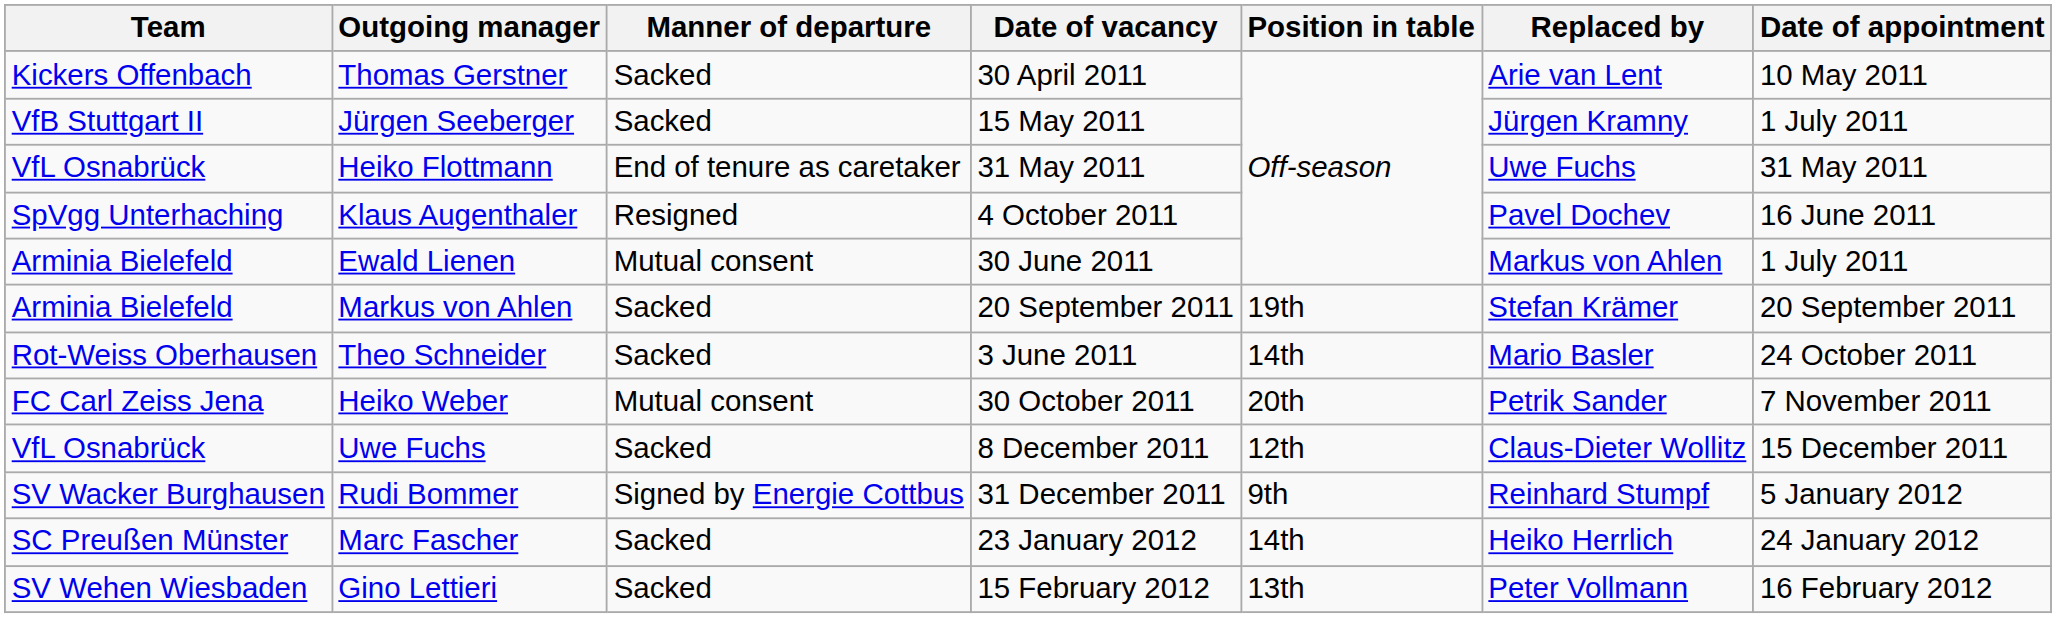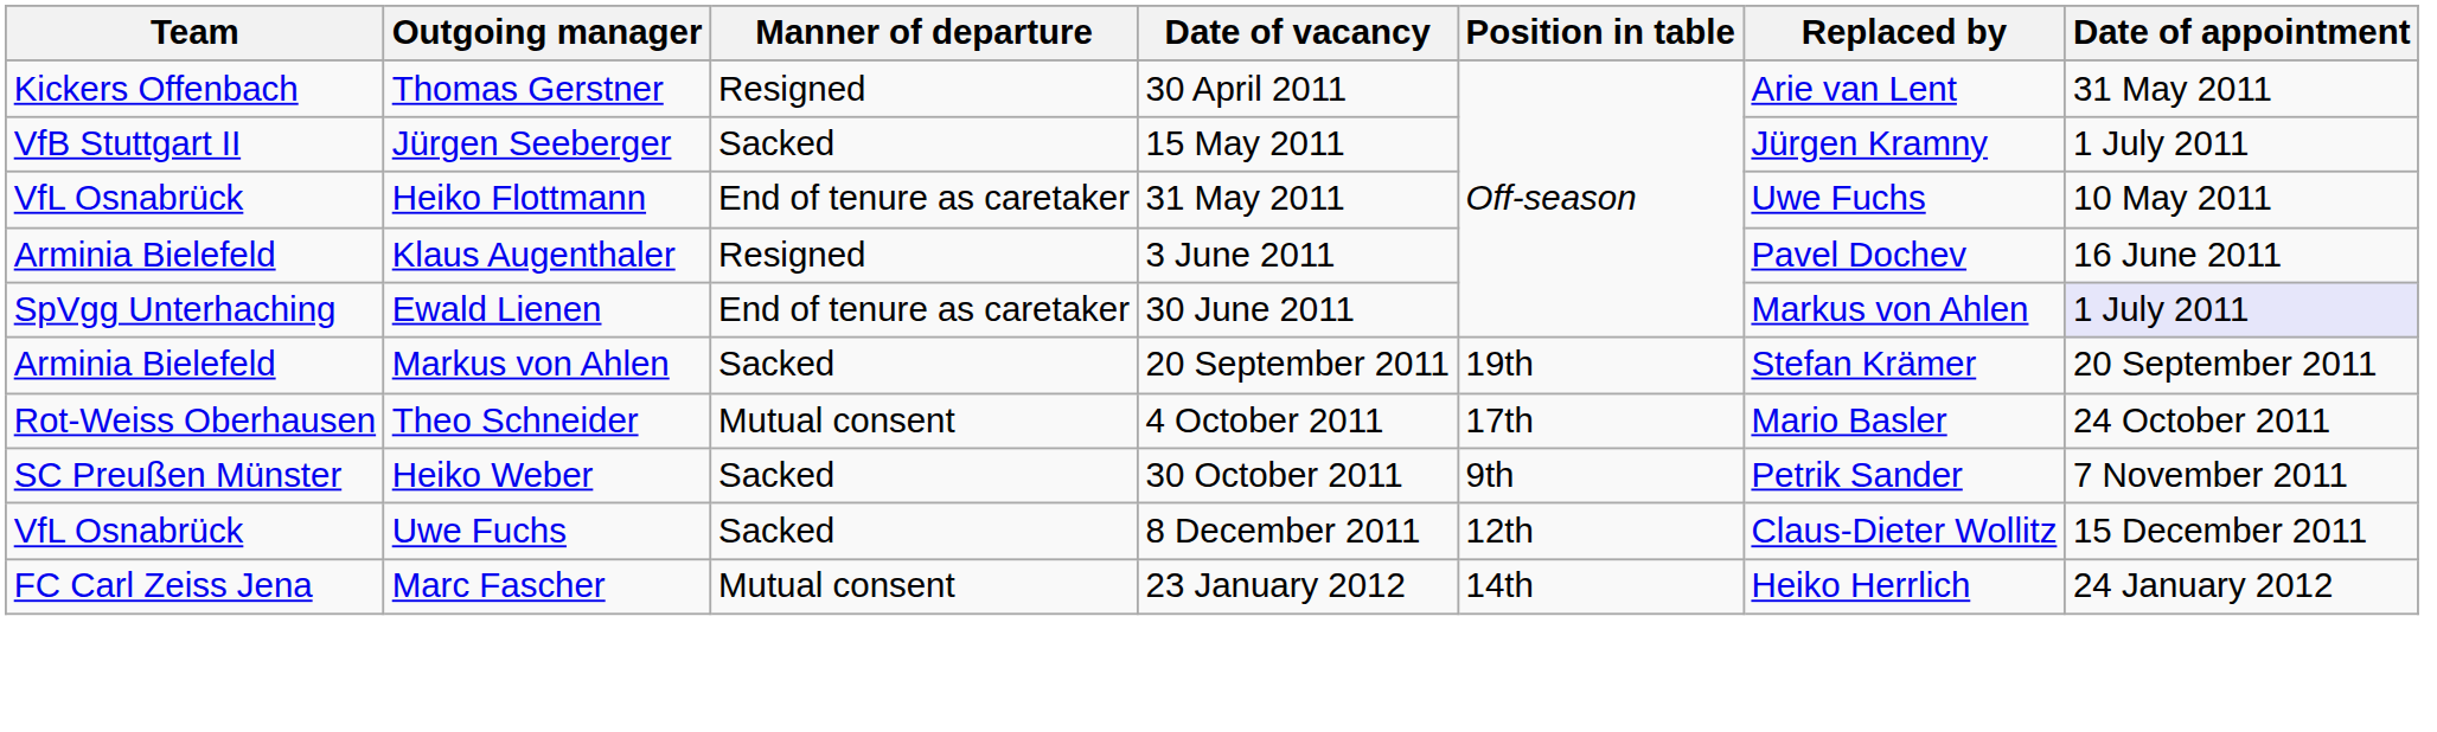Thomas Gerstner | Manner of departure: Sacked -> Resigned
Thomas Gerstner | Date of appointment: 10 May 2011 -> 31 May 2011
Heiko Flottmann | Date of appointment: 31 May 2011 -> 10 May 2011
Klaus Augenthaler | Team: SpVgg Unterhaching -> Arminia Bielefeld
Klaus Augenthaler | Date of vacancy: 4 October 2011 -> 3 June 2011
Ewald Lienen | Team: Arminia Bielefeld -> SpVgg Unterhaching
Ewald Lienen | Manner of departure: Mutual consent -> End of tenure as caretaker
Ewald Lienen | Date of appointment: no background -> lavender background
Theo Schneider | Manner of departure: Sacked -> Mutual consent
Theo Schneider | Date of vacancy: 3 June 2011 -> 4 October 2011
Theo Schneider | Position in table: 14th -> 17th
Heiko Weber | Team: FC Carl Zeiss Jena -> SC Preußen Münster
Heiko Weber | Manner of departure: Mutual consent -> Sacked
Heiko Weber | Position in table: 20th -> 9th
- row: SV Wacker Burghausen | Rudi Bommer | Signed by Energie Cottbus | 31 December 2011 | 9th | Reinhard Stumpf | 5 January 2012
Marc Fascher | Team: SC Preußen Münster -> FC Carl Zeiss Jena
Marc Fascher | Manner of departure: Sacked -> Mutual consent
- row: SV Wehen Wiesbaden | Gino Lettieri | Sacked | 15 February 2012 | 13th | Peter Vollmann | 16 February 2012
